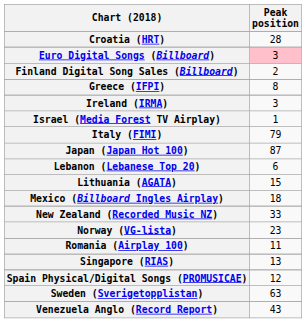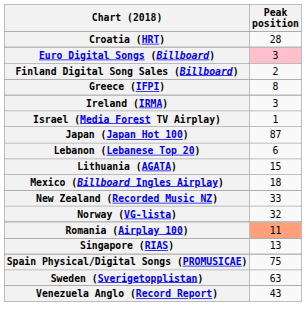- row: Italy (FIMI) | 79
Norway (VG-lista) | Peak position: 23 -> 32
Romania (Airplay 100) | Peak position: no background -> lightsalmon background
Spain Physical/Digital Songs (PROMUSICAE) | Peak position: 12 -> 75
